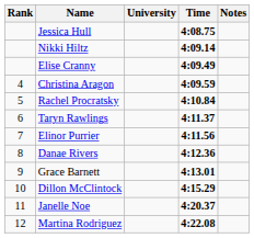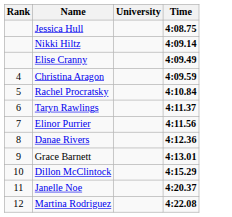- column: Notes
